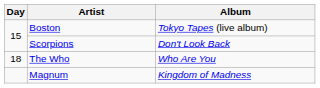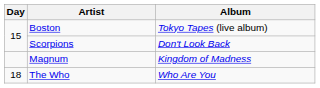rows swapped: The Who <-> Magnum
